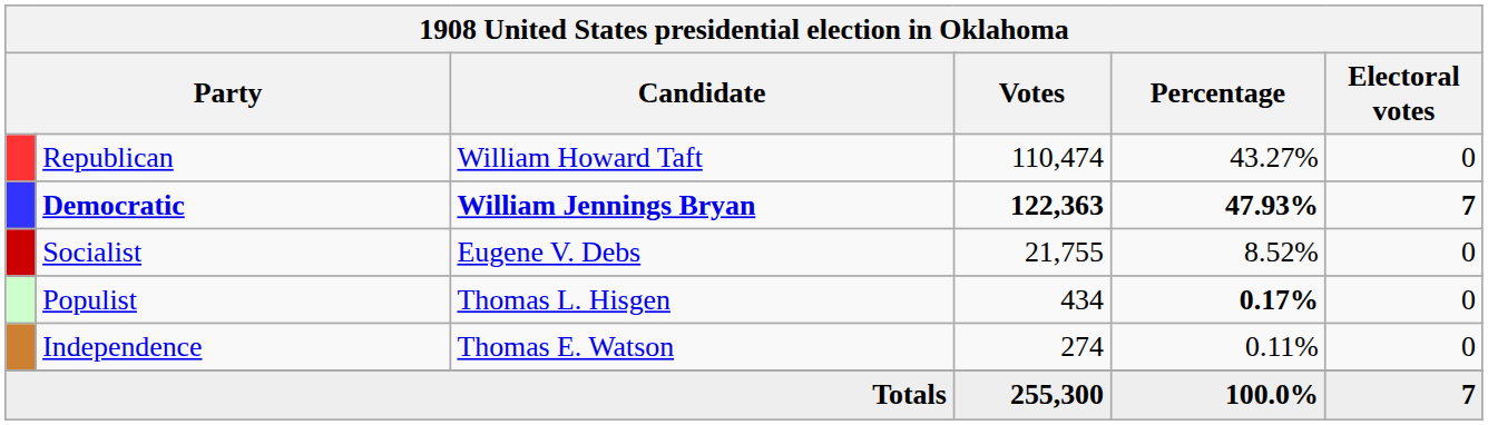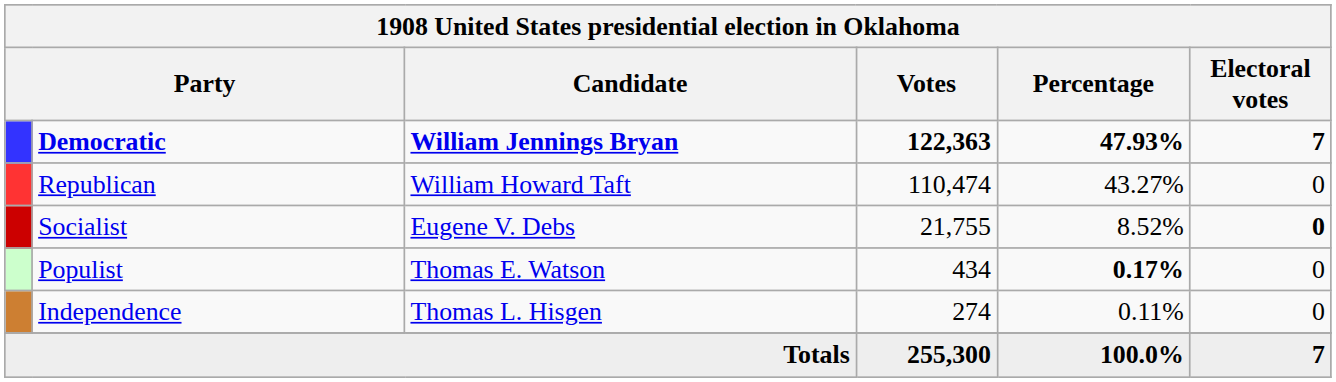rows swapped: Democratic <-> Republican
Socialist | Electoral votes: normal -> bold
Populist | Candidate: Thomas L. Hisgen -> Thomas E. Watson
Independence | Candidate: Thomas E. Watson -> Thomas L. Hisgen
